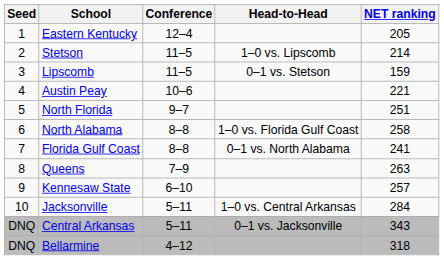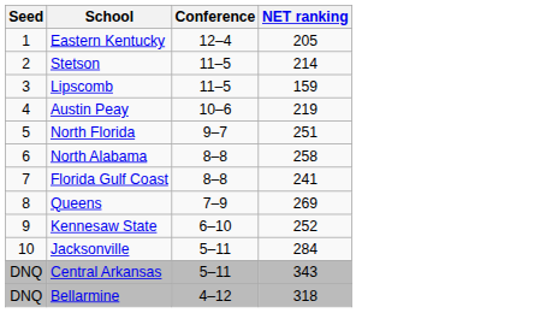- column: Head-to-Head | 1–0 vs. Lipscomb | 0–1 vs. Stetson | 1–0 vs. Florida Gulf Coast | 0–1 vs. North Alabama | 1–0 vs. Central Arkansas | 0–1 vs. Jacksonville
Austin Peay | NET ranking: 221 -> 219
Queens | NET ranking: 263 -> 269
Kennesaw State | NET ranking: 257 -> 252
